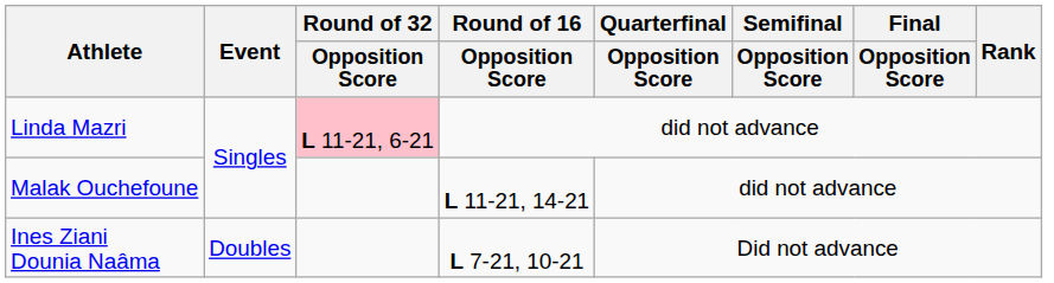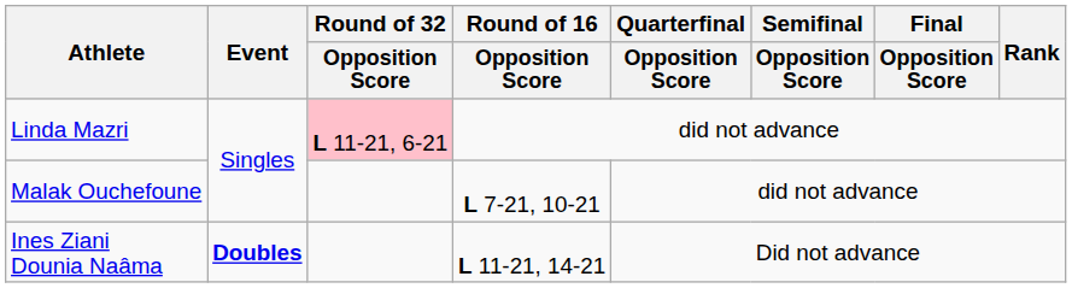Malak Ouchefoune | Round of 16 / Opposition Score: L 11-21, 14-21 -> L 7-21, 10-21
Ines Ziani Dounia Naâma | Event: normal -> bold
Ines Ziani Dounia Naâma | Round of 16 / Opposition Score: L 7-21, 10-21 -> L 11-21, 14-21
